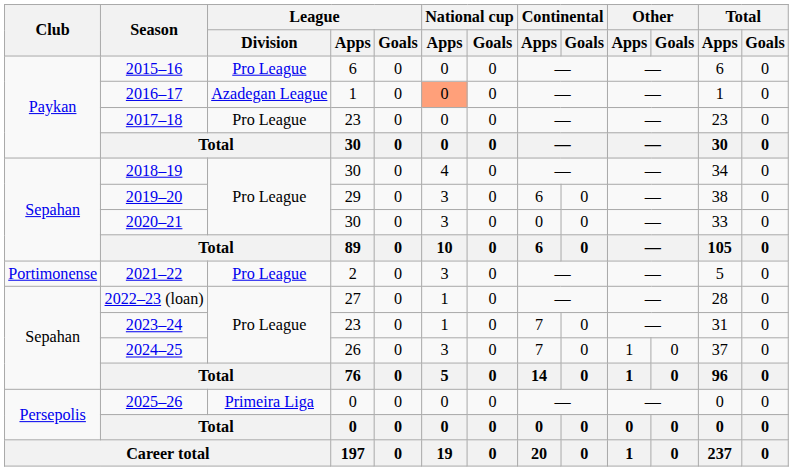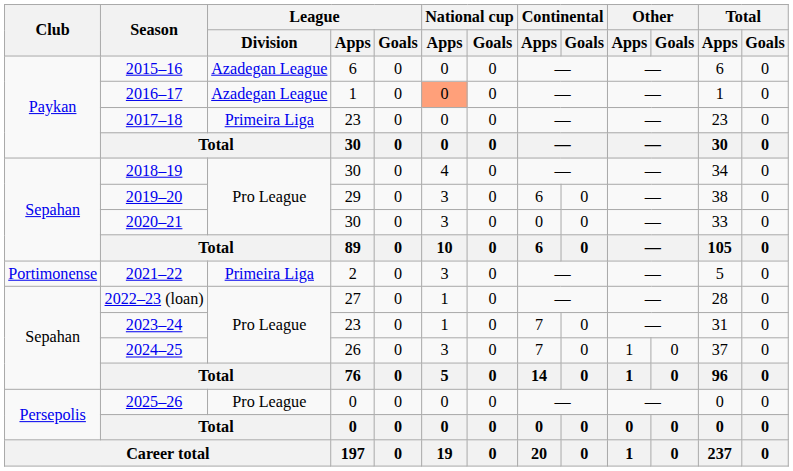2015–16 | League / Division: Pro League -> Azadegan League
2017–18 | League / Division: Pro League -> Primeira Liga
2021–22 | League / Division: Pro League -> Primeira Liga
2025–26 | League / Division: Primeira Liga -> Pro League
